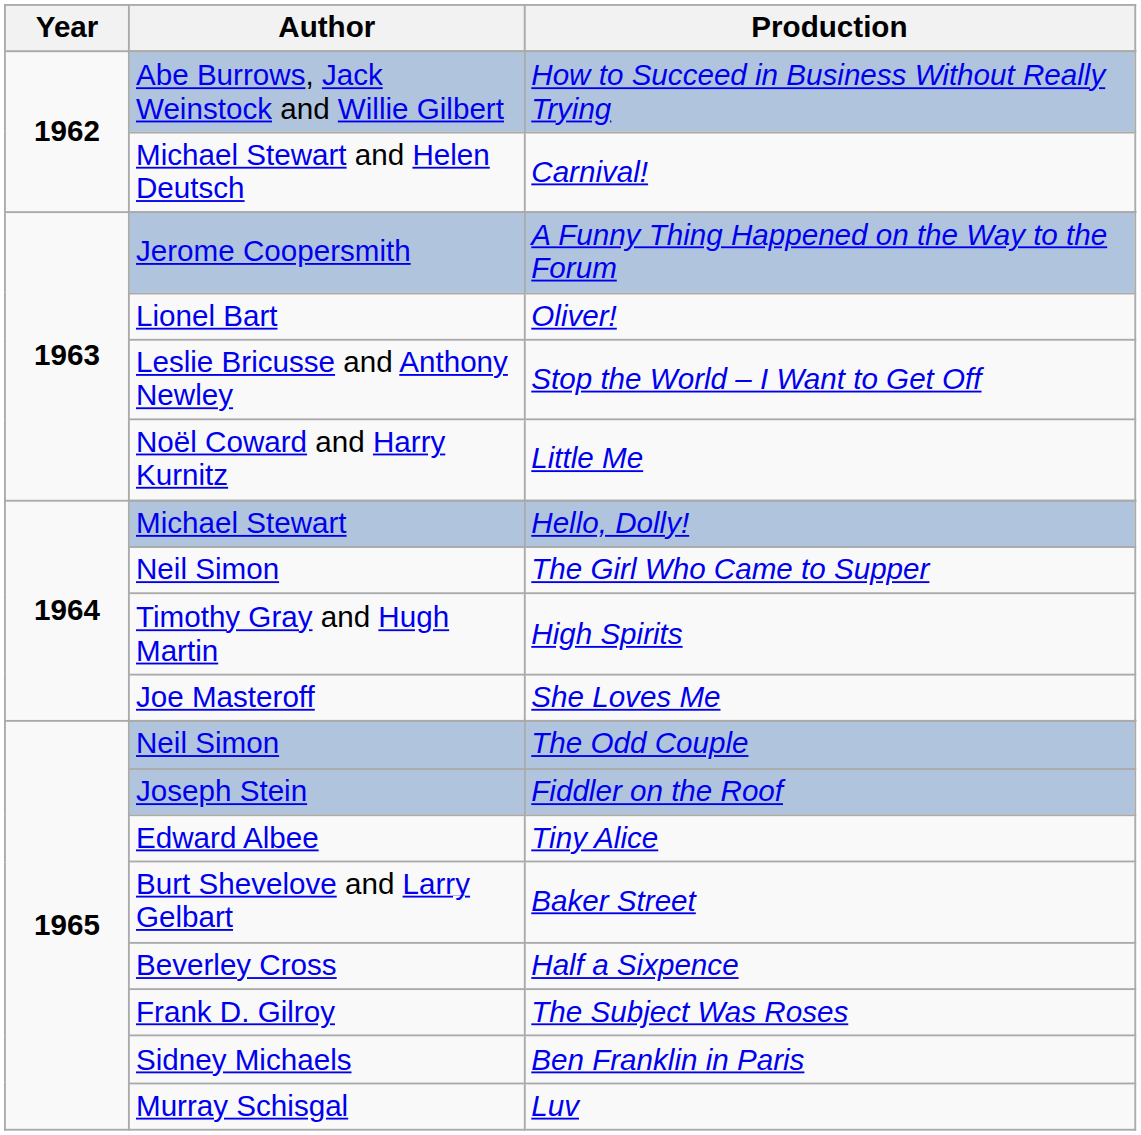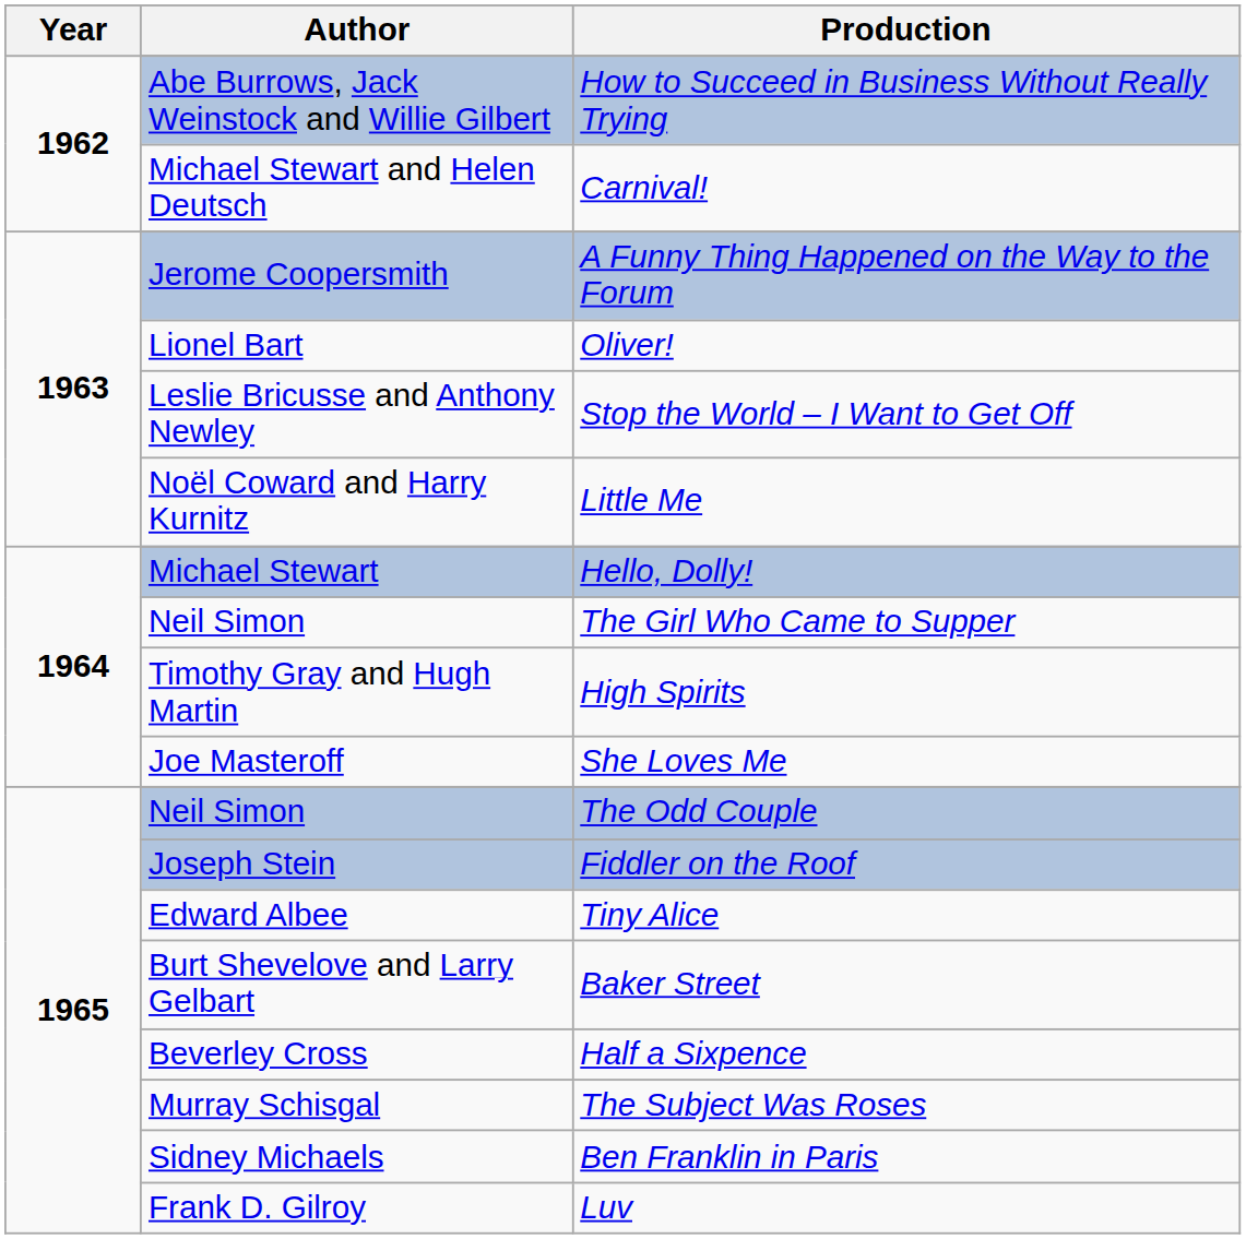The Subject Was Roses | Author: Frank D. Gilroy -> Murray Schisgal
Luv | Author: Murray Schisgal -> Frank D. Gilroy
